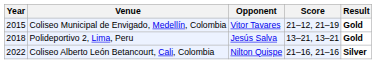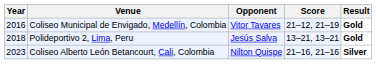Coliseo Municipal de Envigado, Medellín, Colombia | Year: 2015 -> 2016
Coliseo Alberto León Betancourt, Cali, Colombia | Year: 2022 -> 2023
